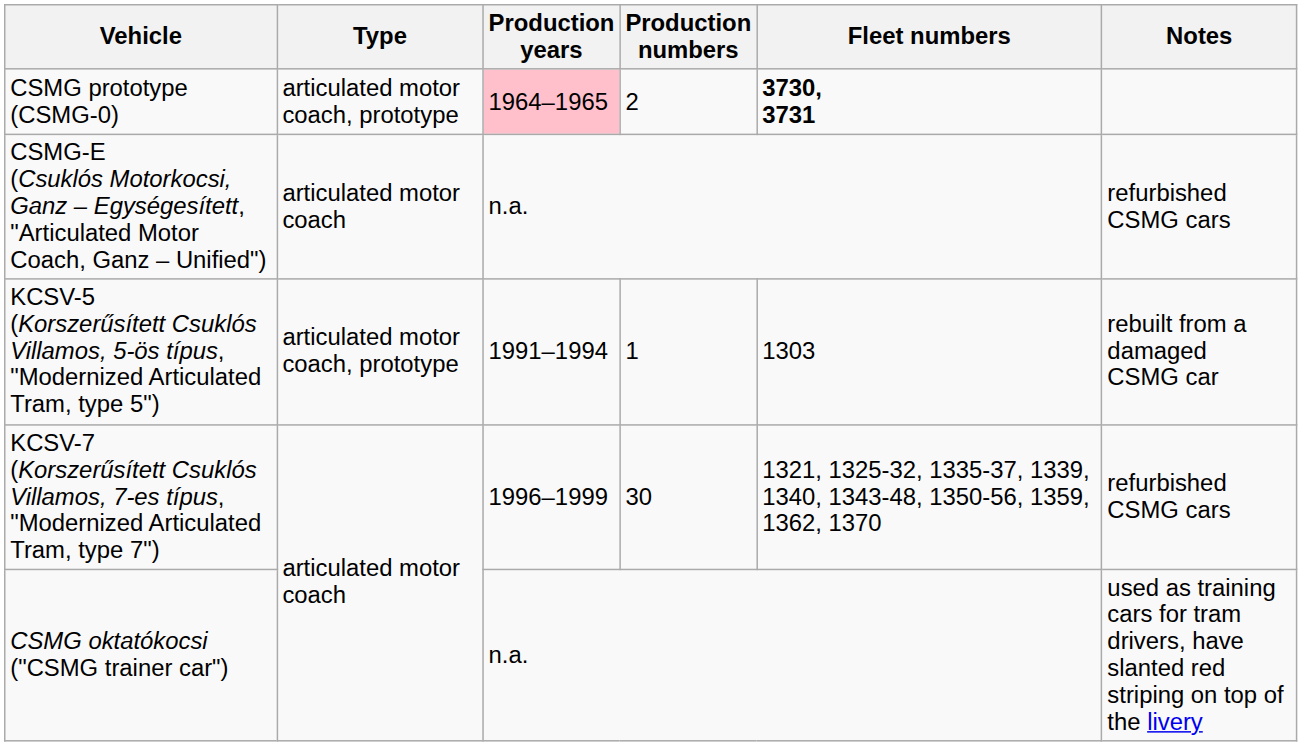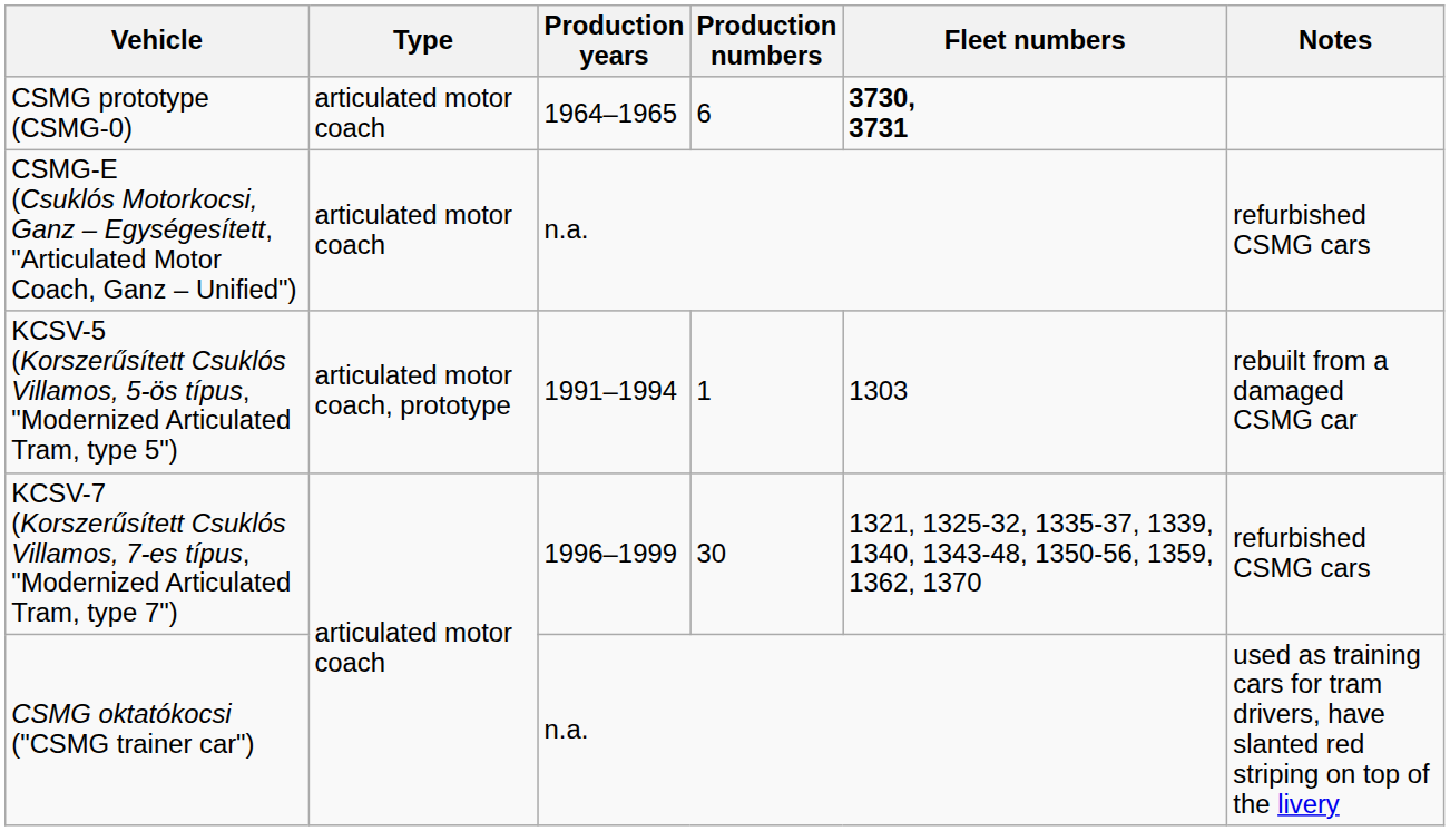CSMG prototype (CSMG-0) | Type: articulated motor coach, prototype -> articulated motor coach
CSMG prototype (CSMG-0) | Production years: pink background -> no background
CSMG prototype (CSMG-0) | Production numbers: 2 -> 6
